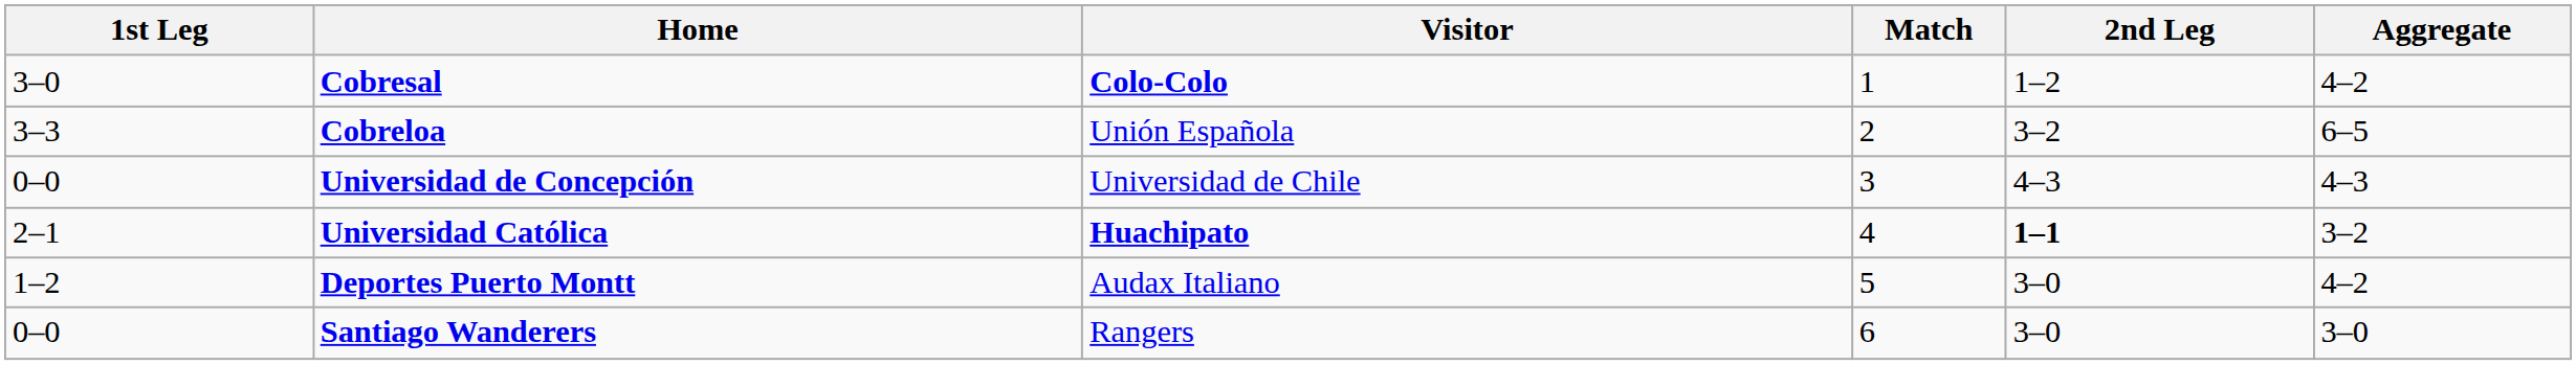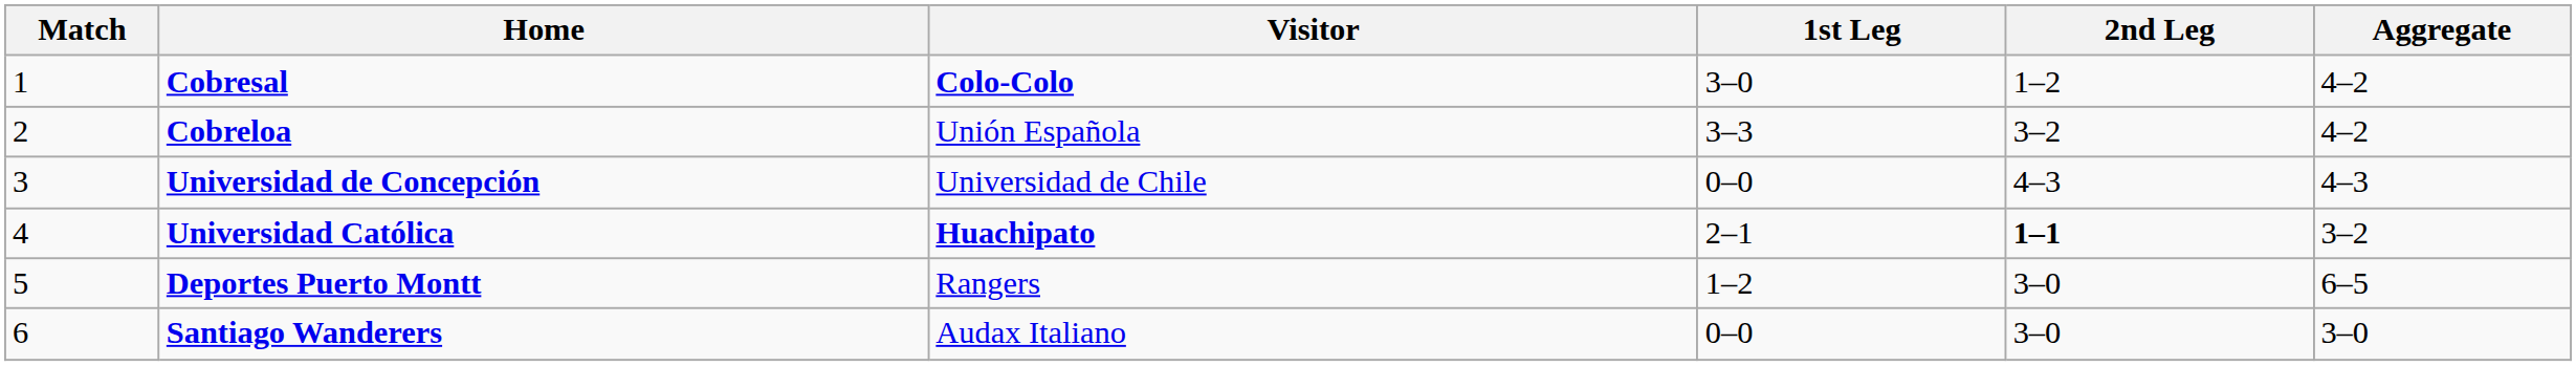columns swapped: Match <-> 1st Leg
Cobreloa | Aggregate: 6–5 -> 4–2
Deportes Puerto Montt | Visitor: Audax Italiano -> Rangers
Deportes Puerto Montt | Aggregate: 4–2 -> 6–5
Santiago Wanderers | Visitor: Rangers -> Audax Italiano
